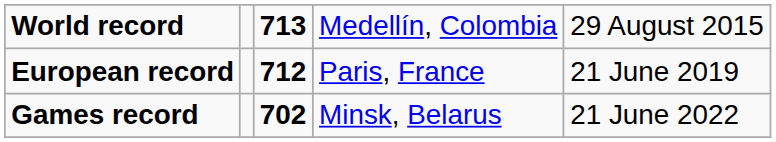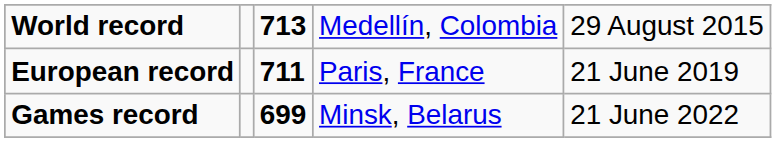European record | column 3: 712 -> 711
Games record | column 3: 702 -> 699
